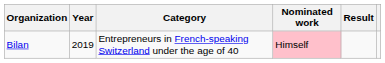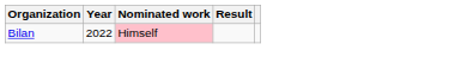- column: Category | Entrepreneurs in French-speaking Switzerland under the age of 40
Bilan | Year: 2019 -> 2022
